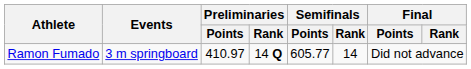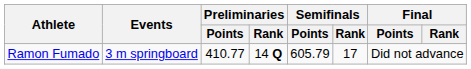Ramon Fumado | Preliminaries / Points: 410.97 -> 410.77
Ramon Fumado | Semifinals / Points: 605.77 -> 605.79
Ramon Fumado | Semifinals / Rank: 14 -> 17
